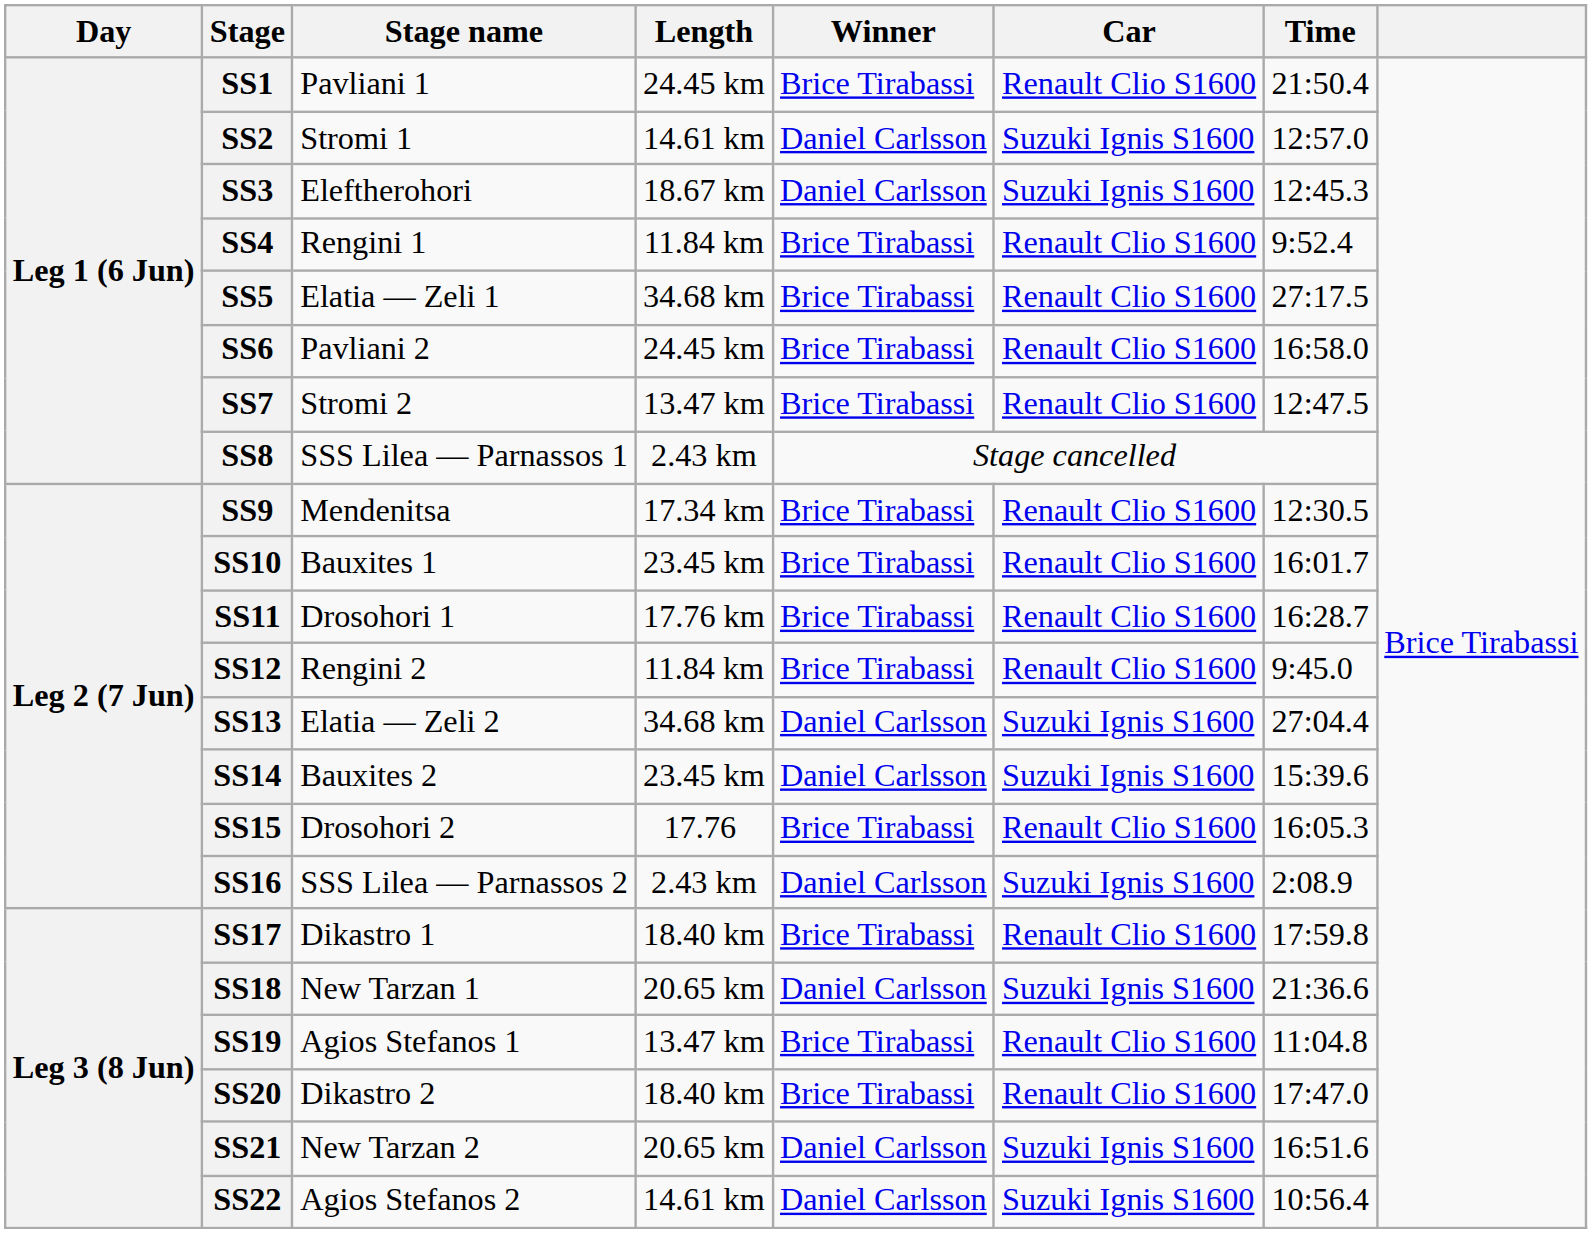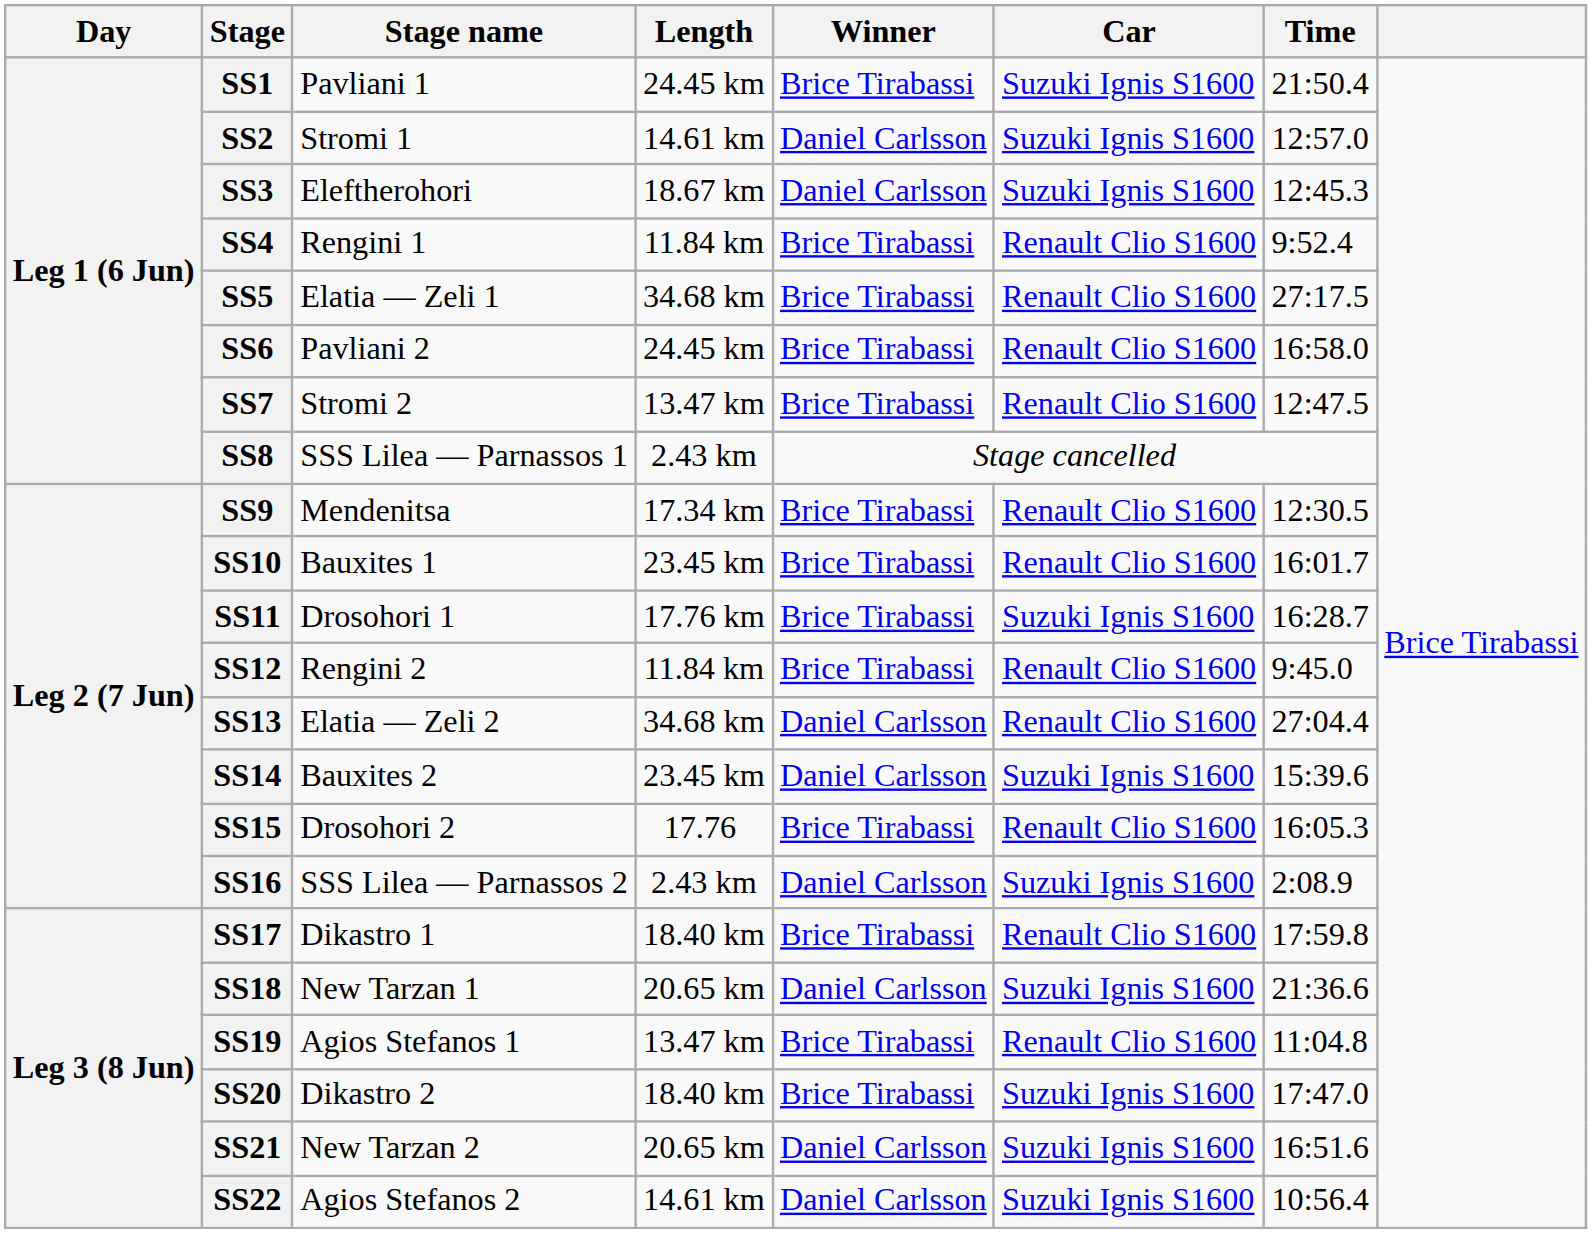SS1 | Car: Renault Clio S1600 -> Suzuki Ignis S1600
SS11 | Car: Renault Clio S1600 -> Suzuki Ignis S1600
SS13 | Car: Suzuki Ignis S1600 -> Renault Clio S1600
SS20 | Car: Renault Clio S1600 -> Suzuki Ignis S1600
